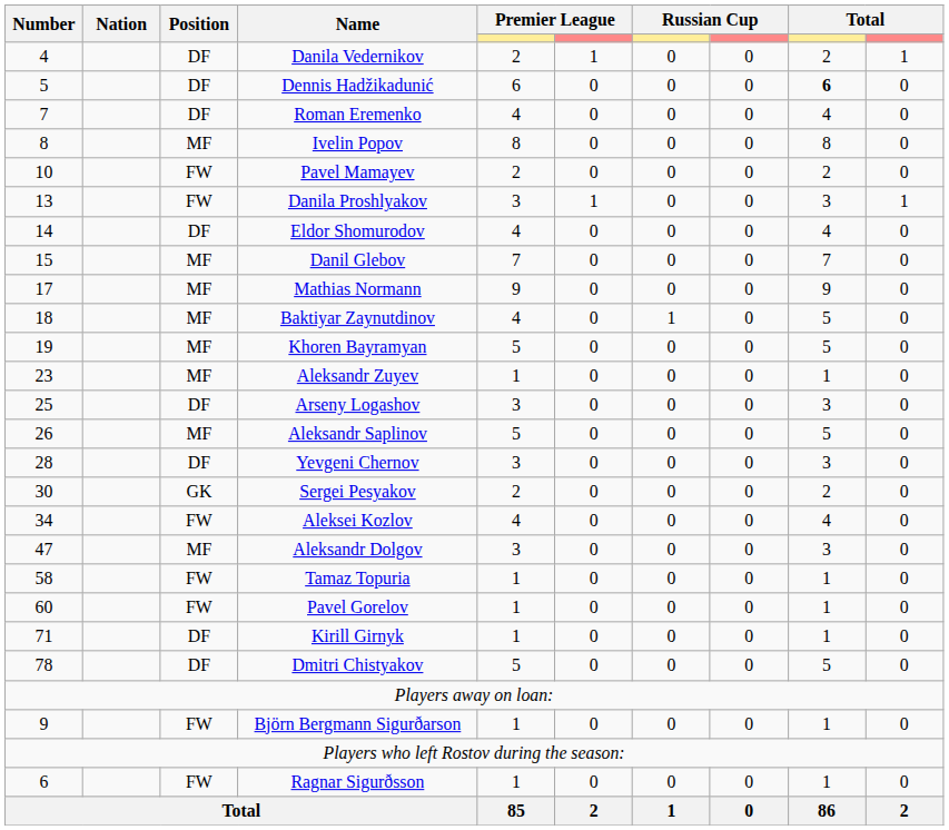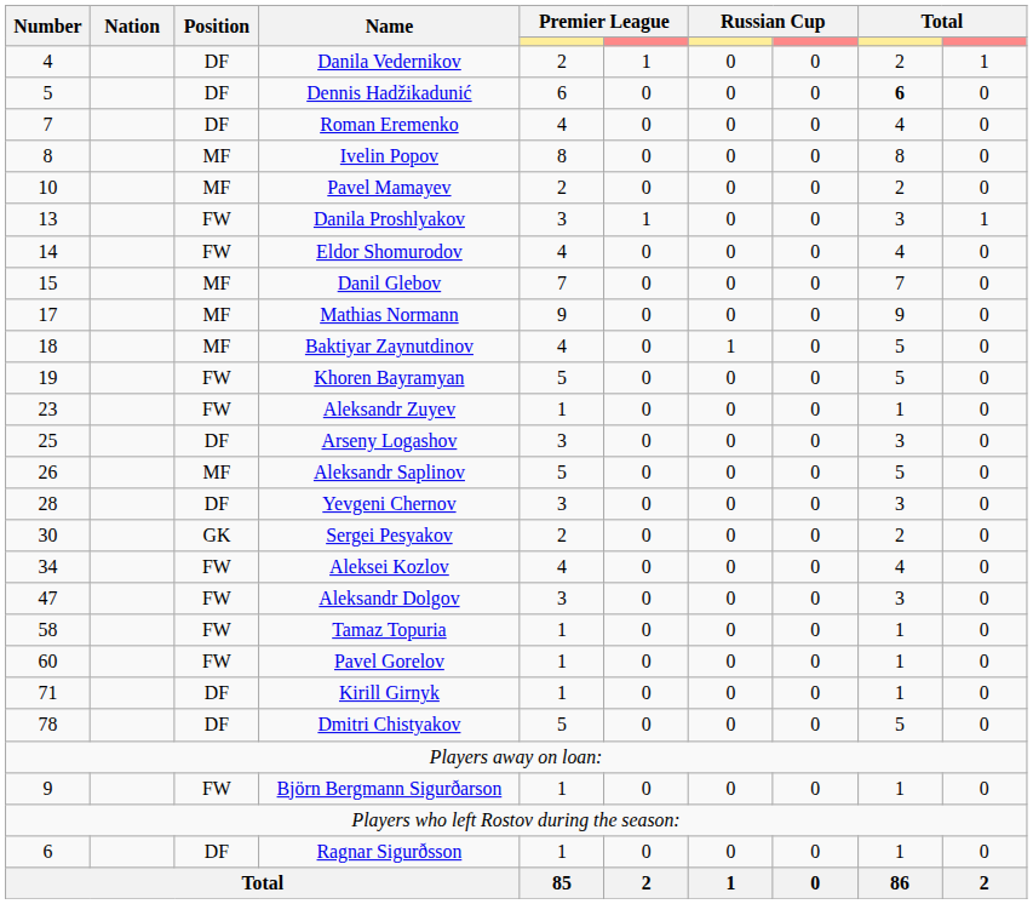Pavel Mamayev | Position: FW -> MF
Eldor Shomurodov | Position: DF -> FW
Khoren Bayramyan | Position: MF -> FW
Aleksandr Zuyev | Position: MF -> FW
Aleksandr Dolgov | Position: MF -> FW
Ragnar Sigurðsson | Position: FW -> DF
